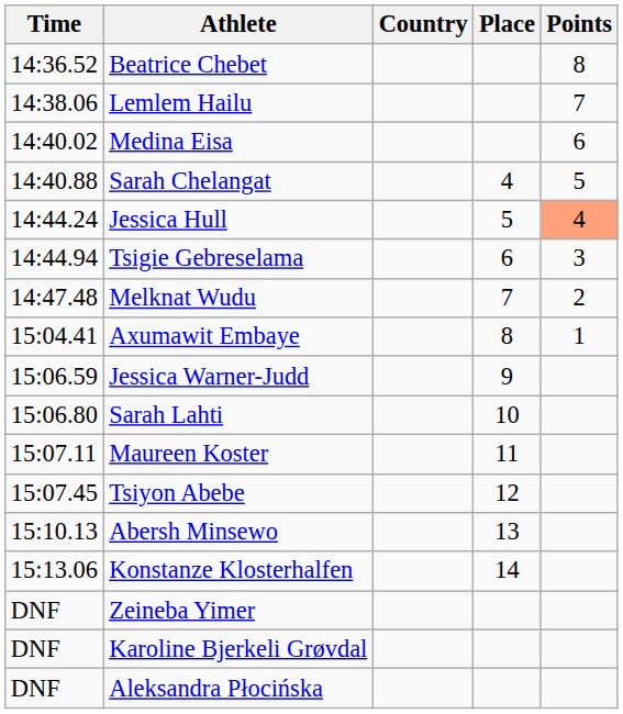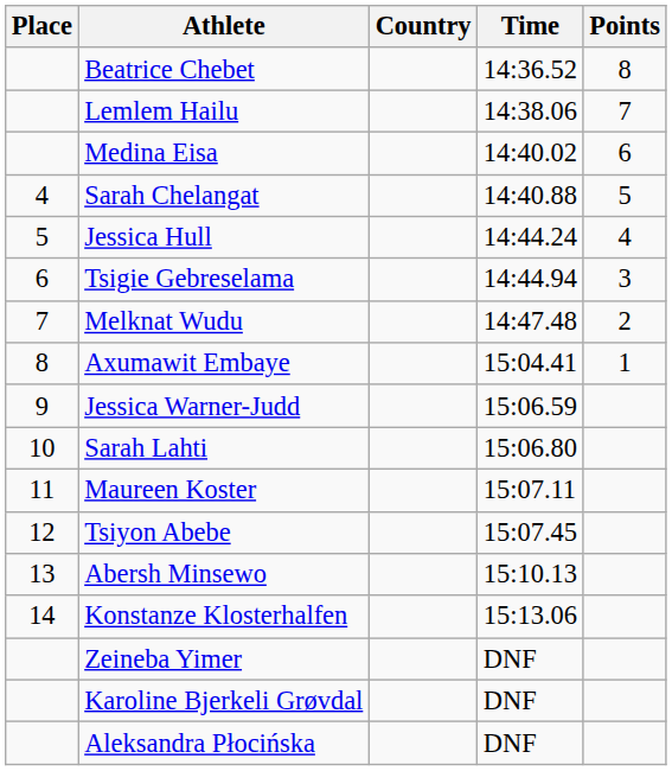columns swapped: Place <-> Time
Jessica Hull | Points: lightsalmon background -> no background
